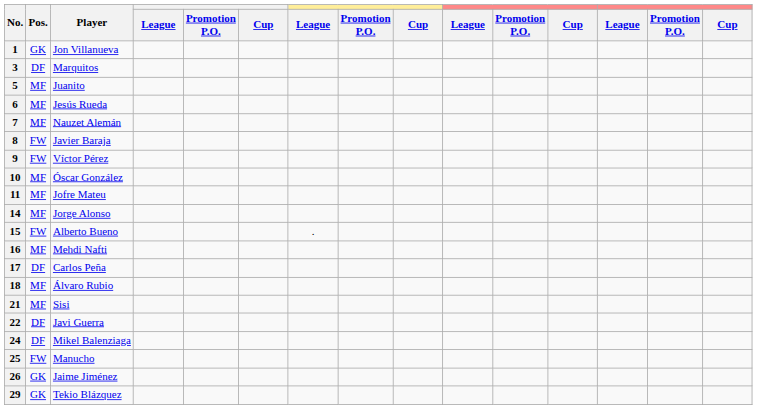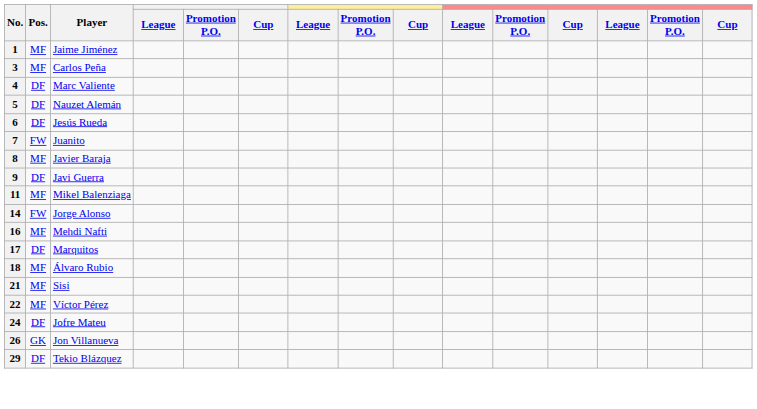1 | Pos.: GK -> MF
1 | Player: Jon Villanueva -> Jaime Jiménez
3 | Pos.: DF -> MF
3 | Player: Marquitos -> Carlos Peña
+ row: 4 | DF | Marc Valiente
5 | Pos.: MF -> DF
5 | Player: Juanito -> Nauzet Alemán
6 | Pos.: MF -> DF
7 | Pos.: MF -> FW
7 | Player: Nauzet Alemán -> Juanito
8 | Pos.: FW -> MF
9 | Pos.: FW -> DF
9 | Player: Víctor Pérez -> Javi Guerra
- row: 10 | MF | Óscar González
11 | Player: Jofre Mateu -> Mikel Balenziaga
14 | Pos.: MF -> FW
- row: 15 | FW | Alberto Bueno | .
17 | Player: Carlos Peña -> Marquitos
22 | Pos.: DF -> MF
22 | Player: Javi Guerra -> Víctor Pérez
24 | Player: Mikel Balenziaga -> Jofre Mateu
- row: 25 | FW | Manucho
26 | Player: Jaime Jiménez -> Jon Villanueva
29 | Pos.: GK -> DF
